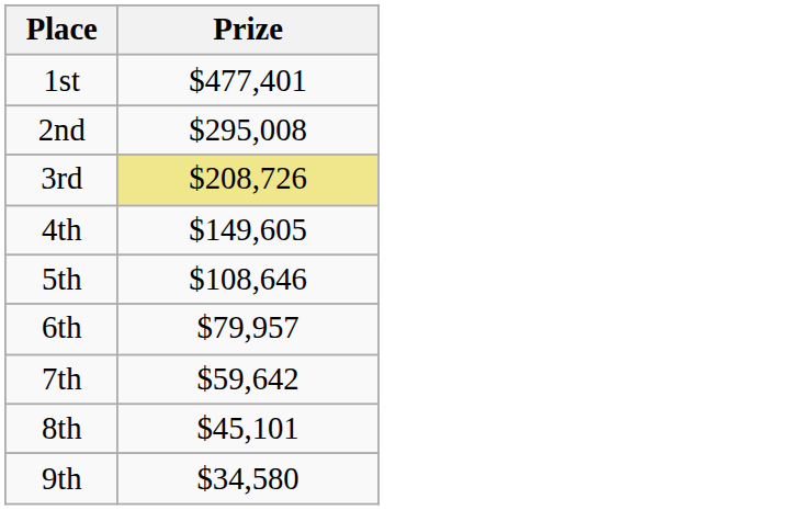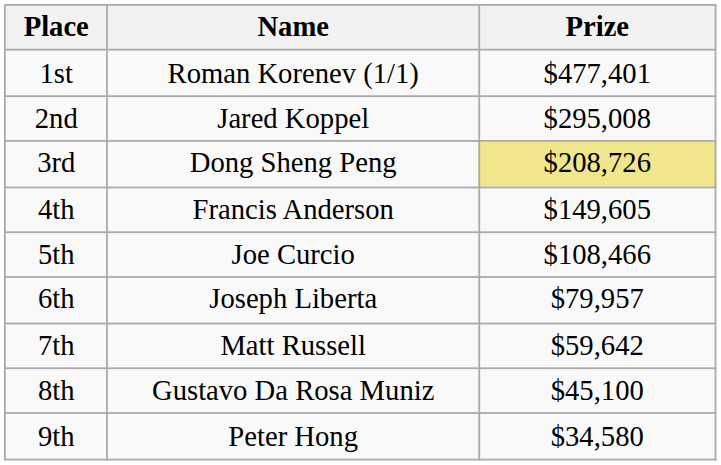+ column: Name | Roman Korenev (1/1) | Jared Koppel | Dong Sheng Peng | Francis Anderson | Joe Curcio | Joseph Liberta | Matt Russell | Gustavo Da Rosa Muniz | Peter Hong
5th | Prize: $108,646 -> $108,466
8th | Prize: $45,101 -> $45,100
